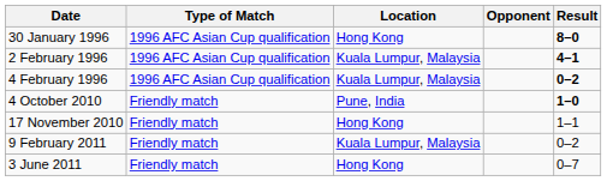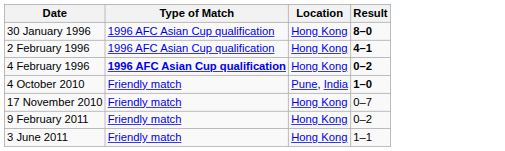- column: Opponent
2 February 1996 | Location: Kuala Lumpur, Malaysia -> Hong Kong
4 February 1996 | Type of Match: normal -> bold
4 February 1996 | Location: Kuala Lumpur, Malaysia -> Hong Kong
17 November 2010 | Result: 1–1 -> 0–7
9 February 2011 | Location: Kuala Lumpur, Malaysia -> Hong Kong
3 June 2011 | Result: 0–7 -> 1–1
